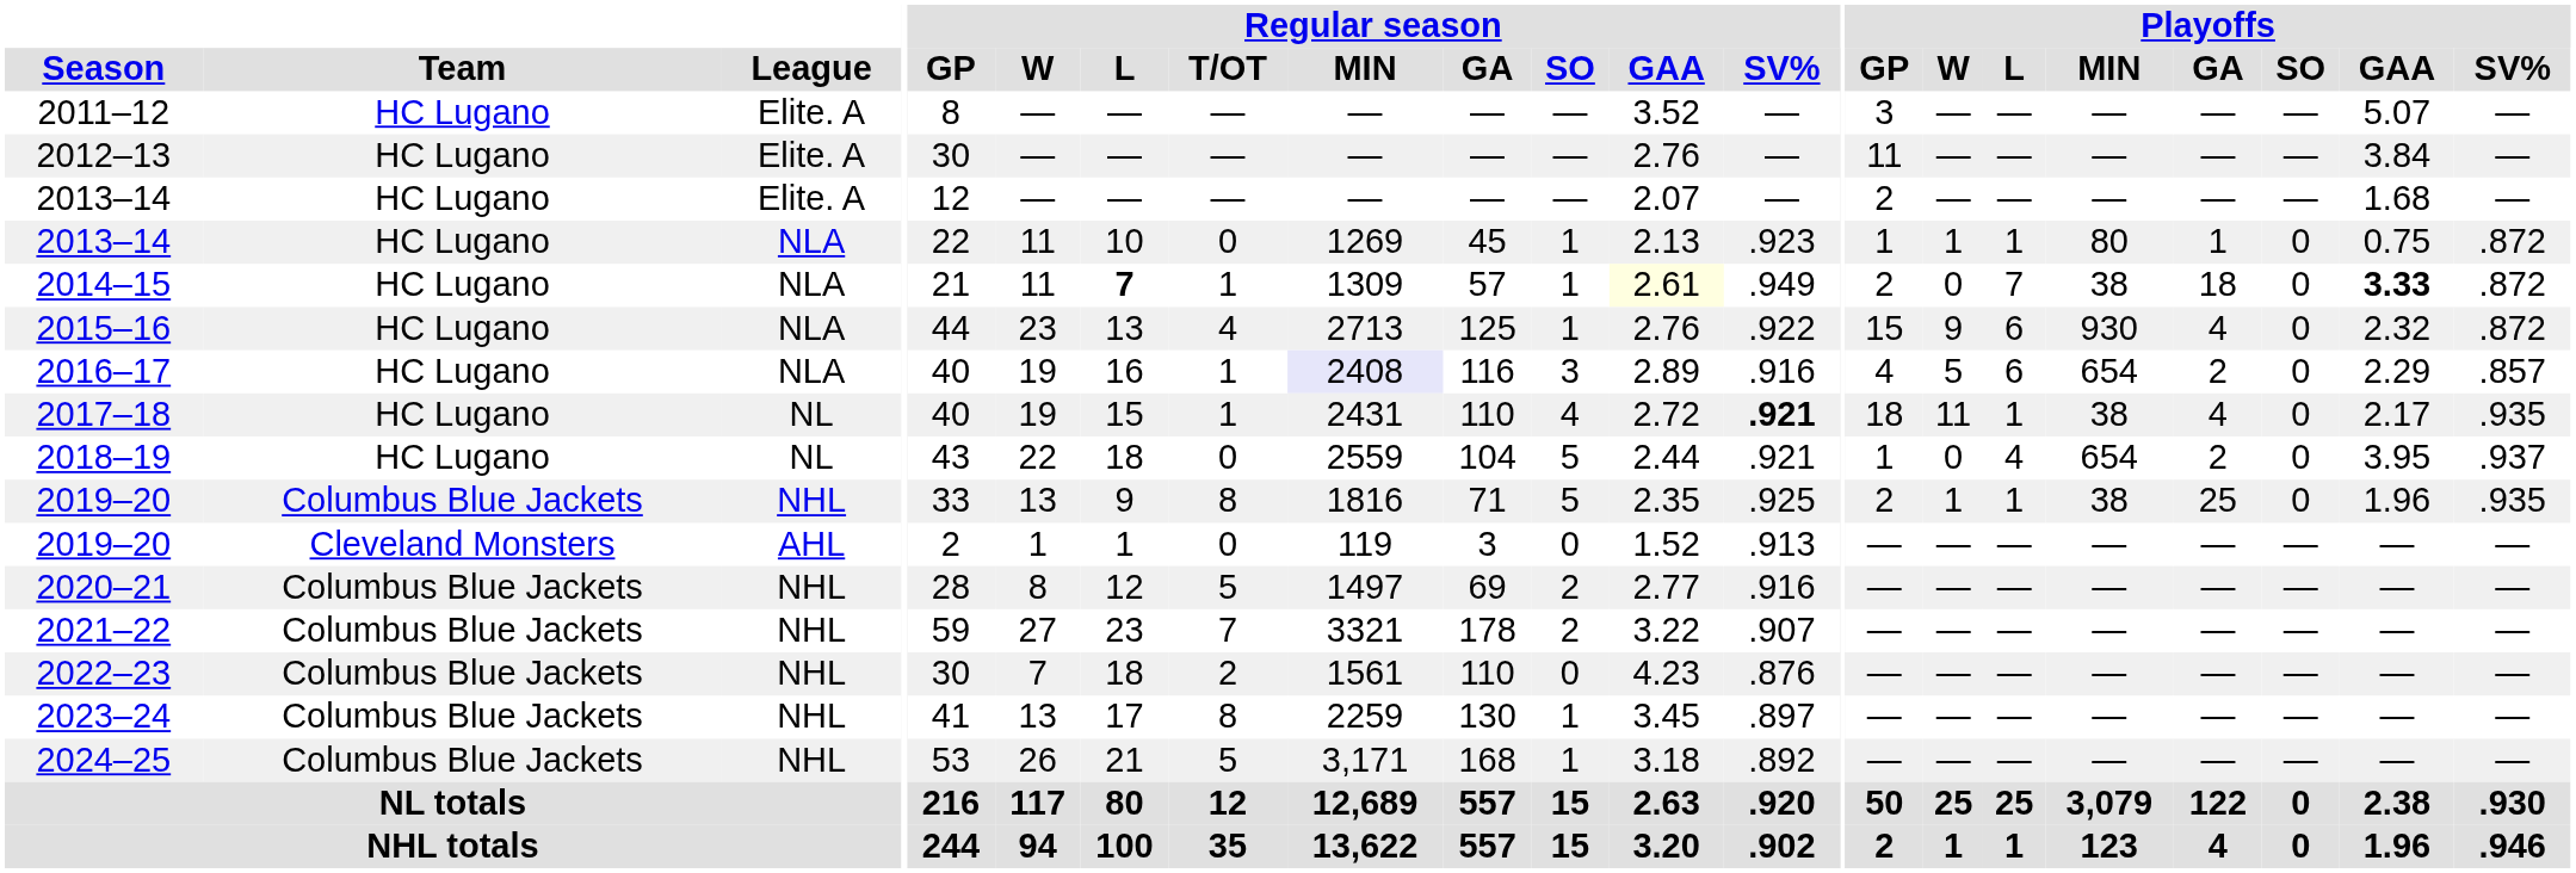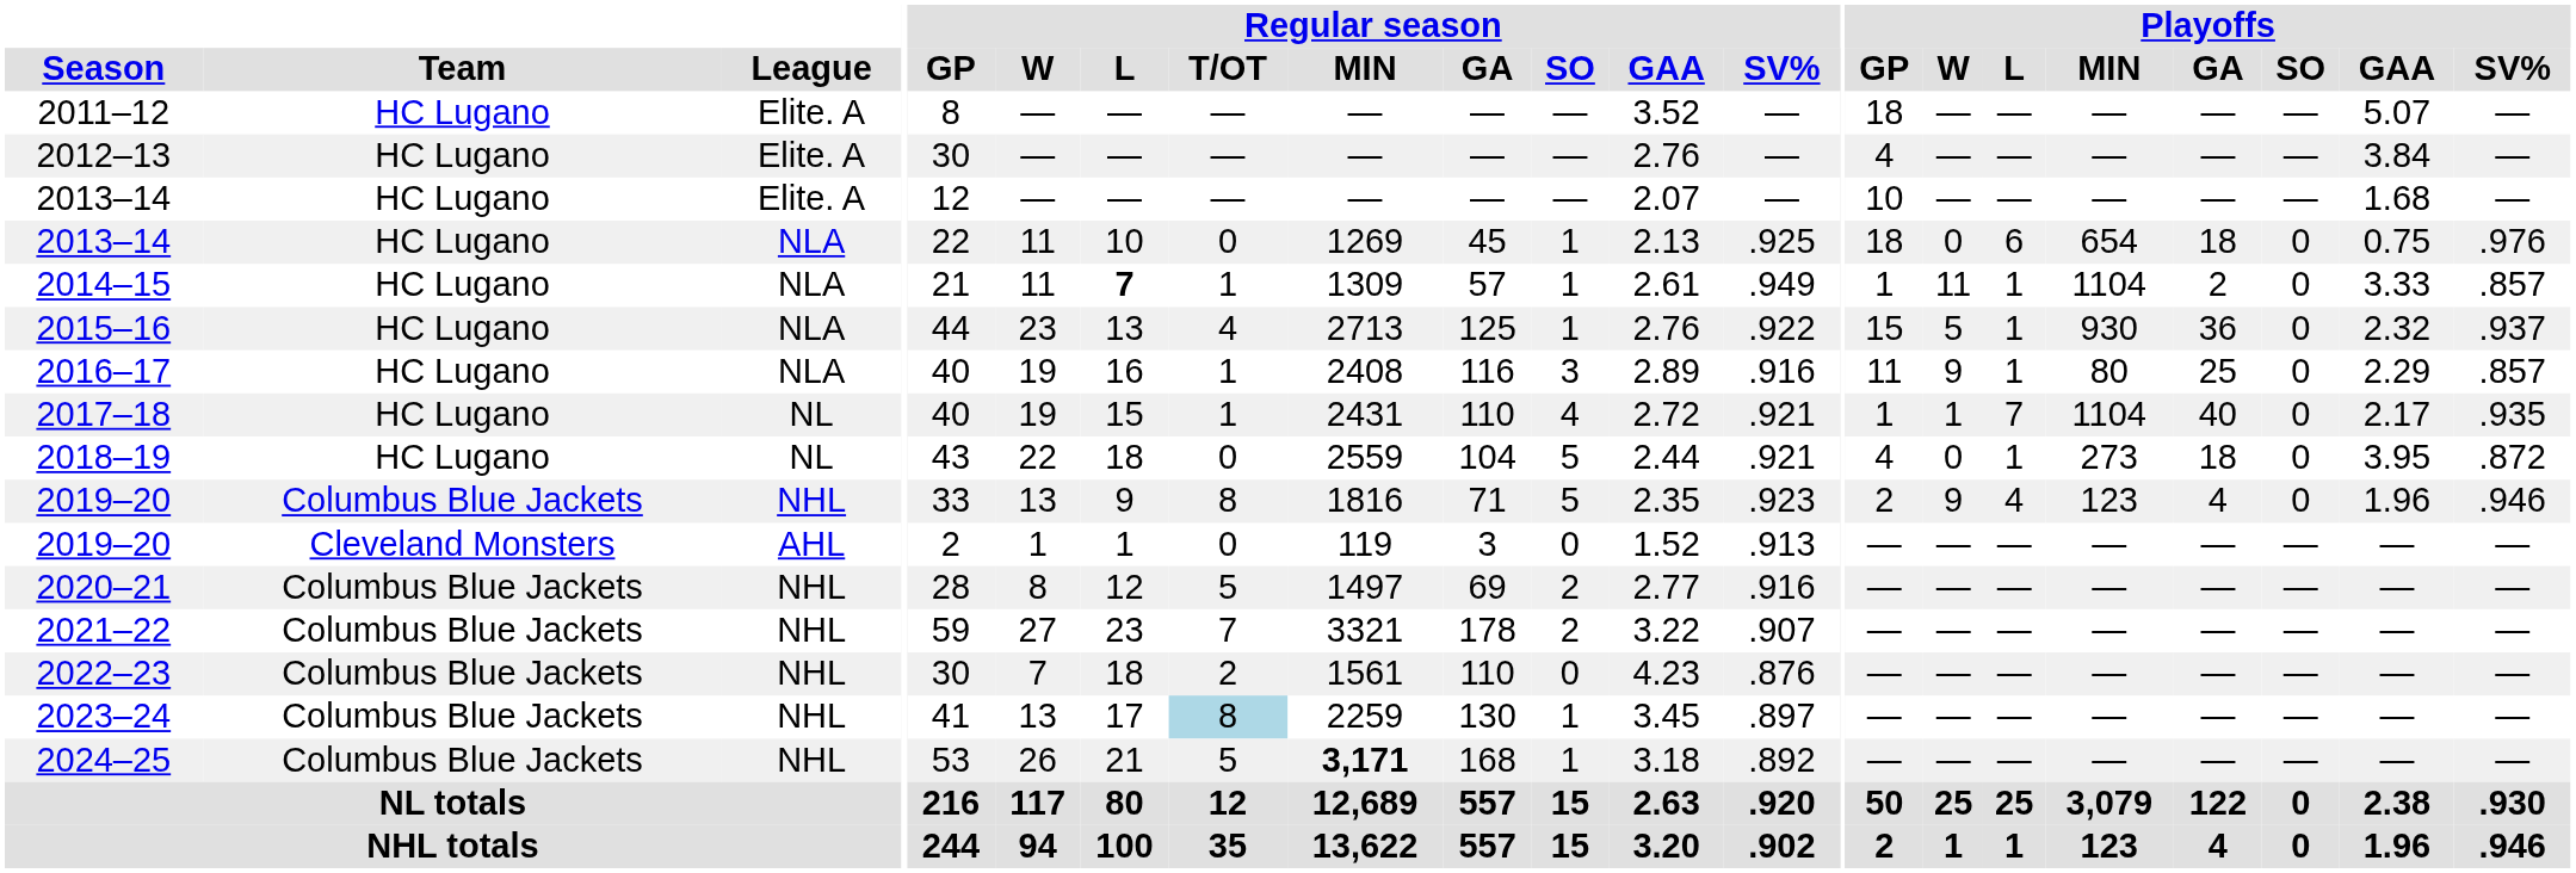2011–12 | Playoffs / GP: 3 -> 18
2012–13 | Playoffs / GP: 11 -> 4
2013–14 / Elite. A | Playoffs / GP: 2 -> 10
2013–14 / NLA | Regular season / SV%: .923 -> .925
2013–14 / NLA | Playoffs / GP: 1 -> 18
2013–14 / NLA | Playoffs / W: 1 -> 0
2013–14 / NLA | Playoffs / L: 1 -> 6
2013–14 / NLA | Playoffs / MIN: 80 -> 654
2013–14 / NLA | Playoffs / GA: 1 -> 18
2013–14 / NLA | Playoffs / SV%: .872 -> .976
2014–15 | Regular season / GAA: lightyellow background -> no background
2014–15 | Playoffs / GP: 2 -> 1
2014–15 | Playoffs / W: 0 -> 11
2014–15 | Playoffs / L: 7 -> 1
2014–15 | Playoffs / MIN: 38 -> 1104
2014–15 | Playoffs / GA: 18 -> 2
2014–15 | Playoffs / GAA: bold -> normal
2014–15 | Playoffs / SV%: .872 -> .857
2015–16 | Playoffs / W: 9 -> 5
2015–16 | Playoffs / L: 6 -> 1
2015–16 | Playoffs / GA: 4 -> 36
2015–16 | Playoffs / SV%: .872 -> .937
2016–17 | Regular season / MIN: lavender background -> no background
2016–17 | Playoffs / GP: 4 -> 11
2016–17 | Playoffs / W: 5 -> 9
2016–17 | Playoffs / L: 6 -> 1
2016–17 | Playoffs / MIN: 654 -> 80
2016–17 | Playoffs / GA: 2 -> 25
2017–18 | Regular season / SV%: bold -> normal
2017–18 | Playoffs / GP: 18 -> 1
2017–18 | Playoffs / W: 11 -> 1
2017–18 | Playoffs / L: 1 -> 7
2017–18 | Playoffs / MIN: 38 -> 1104
2017–18 | Playoffs / GA: 4 -> 40
2018–19 | Playoffs / GP: 1 -> 4
2018–19 | Playoffs / L: 4 -> 1
2018–19 | Playoffs / MIN: 654 -> 273
2018–19 | Playoffs / GA: 2 -> 18
2018–19 | Playoffs / SV%: .937 -> .872
2019–20 / NHL | Regular season / SV%: .925 -> .923
2019–20 / NHL | Playoffs / W: 1 -> 9
2019–20 / NHL | Playoffs / L: 1 -> 4
2019–20 / NHL | Playoffs / MIN: 38 -> 123
2019–20 / NHL | Playoffs / GA: 25 -> 4
2019–20 / NHL | Playoffs / SV%: .935 -> .946
2023–24 | Regular season / T/OT: no background -> lightblue background
2024–25 | Regular season / MIN: normal -> bold
